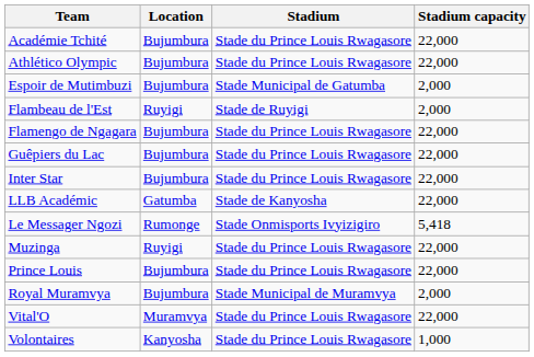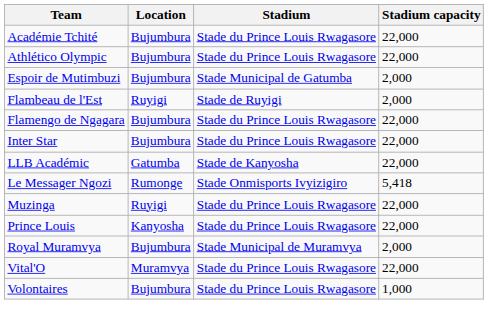- row: Guêpiers du Lac | Bujumbura | Stade du Prince Louis Rwagasore | 22,000
Prince Louis | Location: Bujumbura -> Kanyosha
Volontaires | Location: Kanyosha -> Bujumbura
